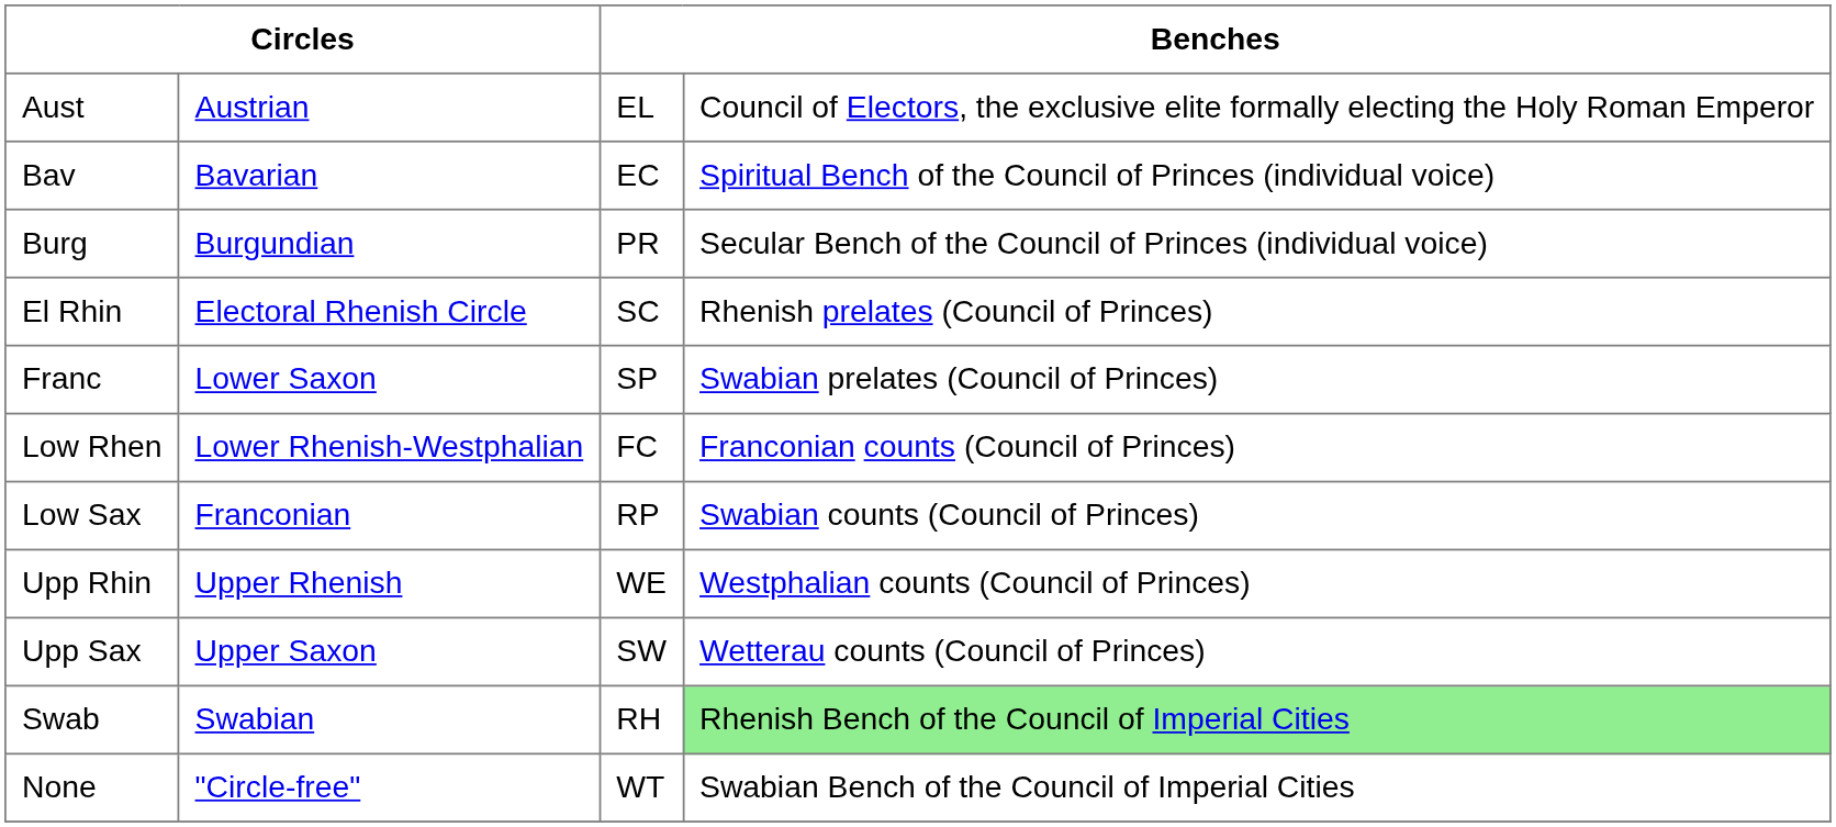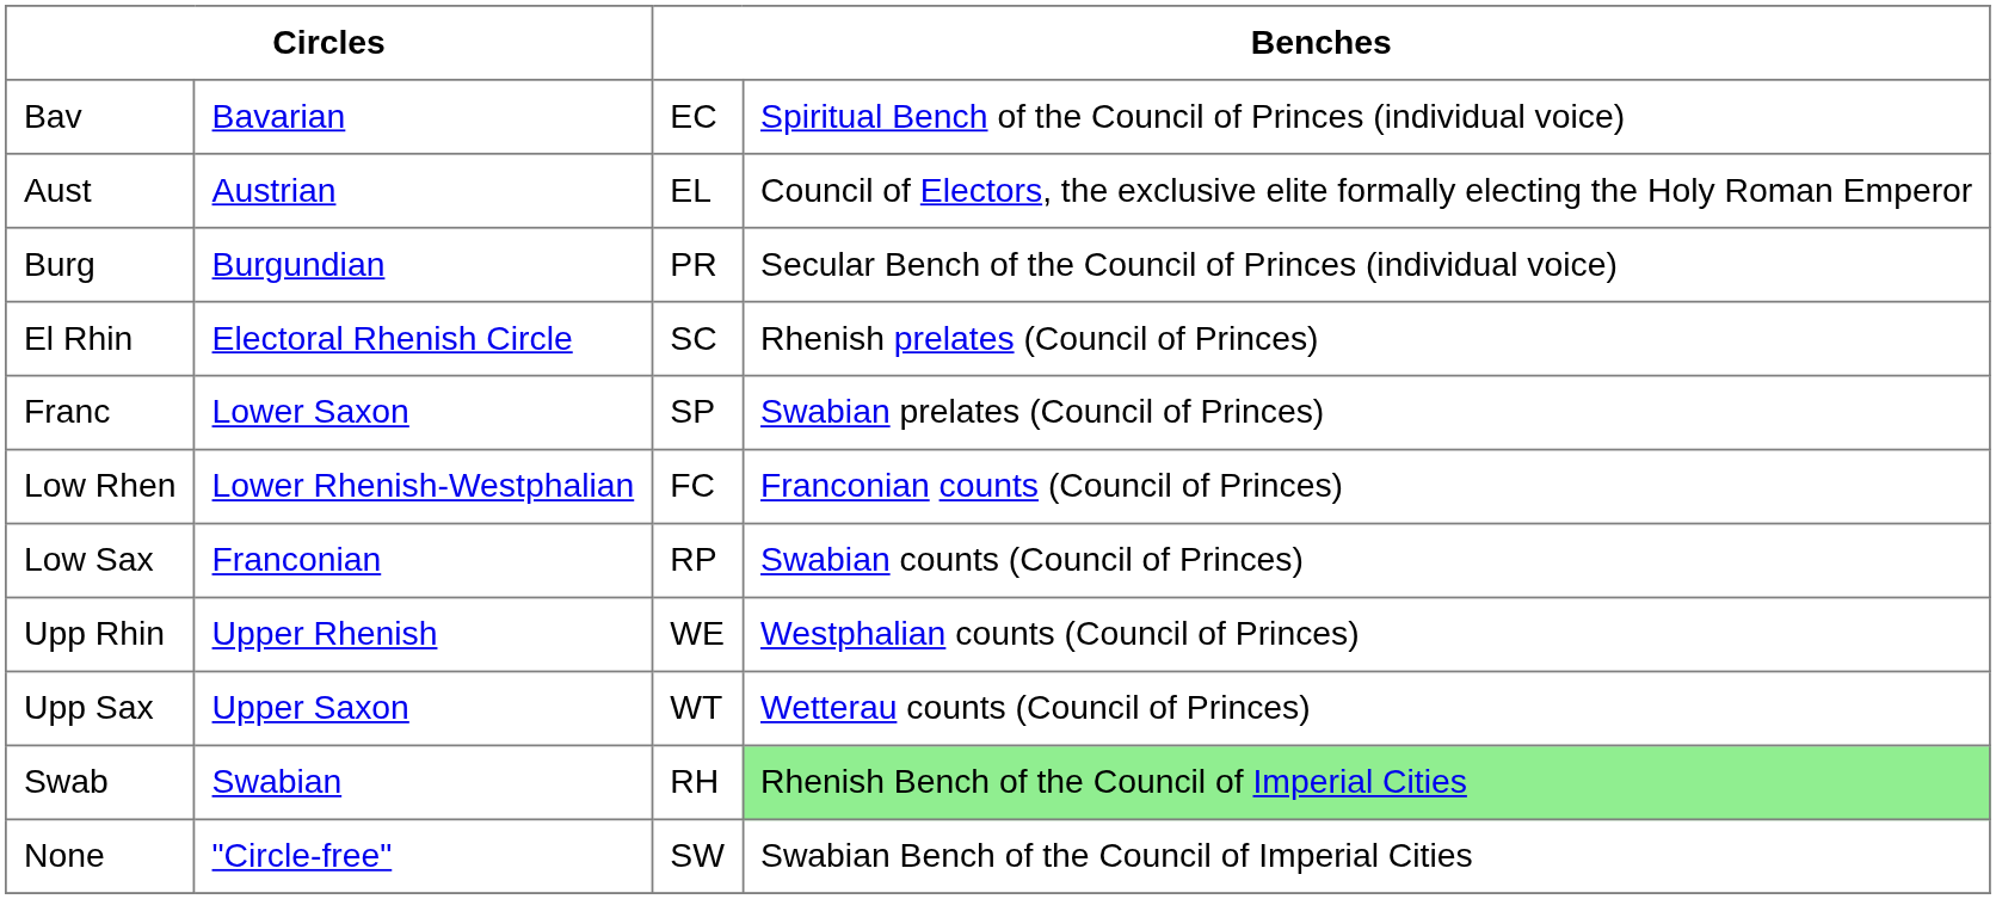rows swapped: Aust <-> Bav
Upp Sax | column 3: SW -> WT
None | column 3: WT -> SW
